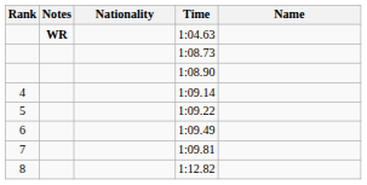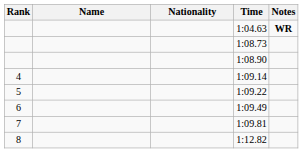columns swapped: Name <-> Notes
